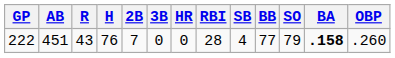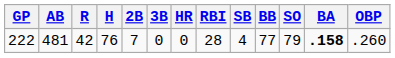222 | AB: 451 -> 481
222 | R: 43 -> 42
